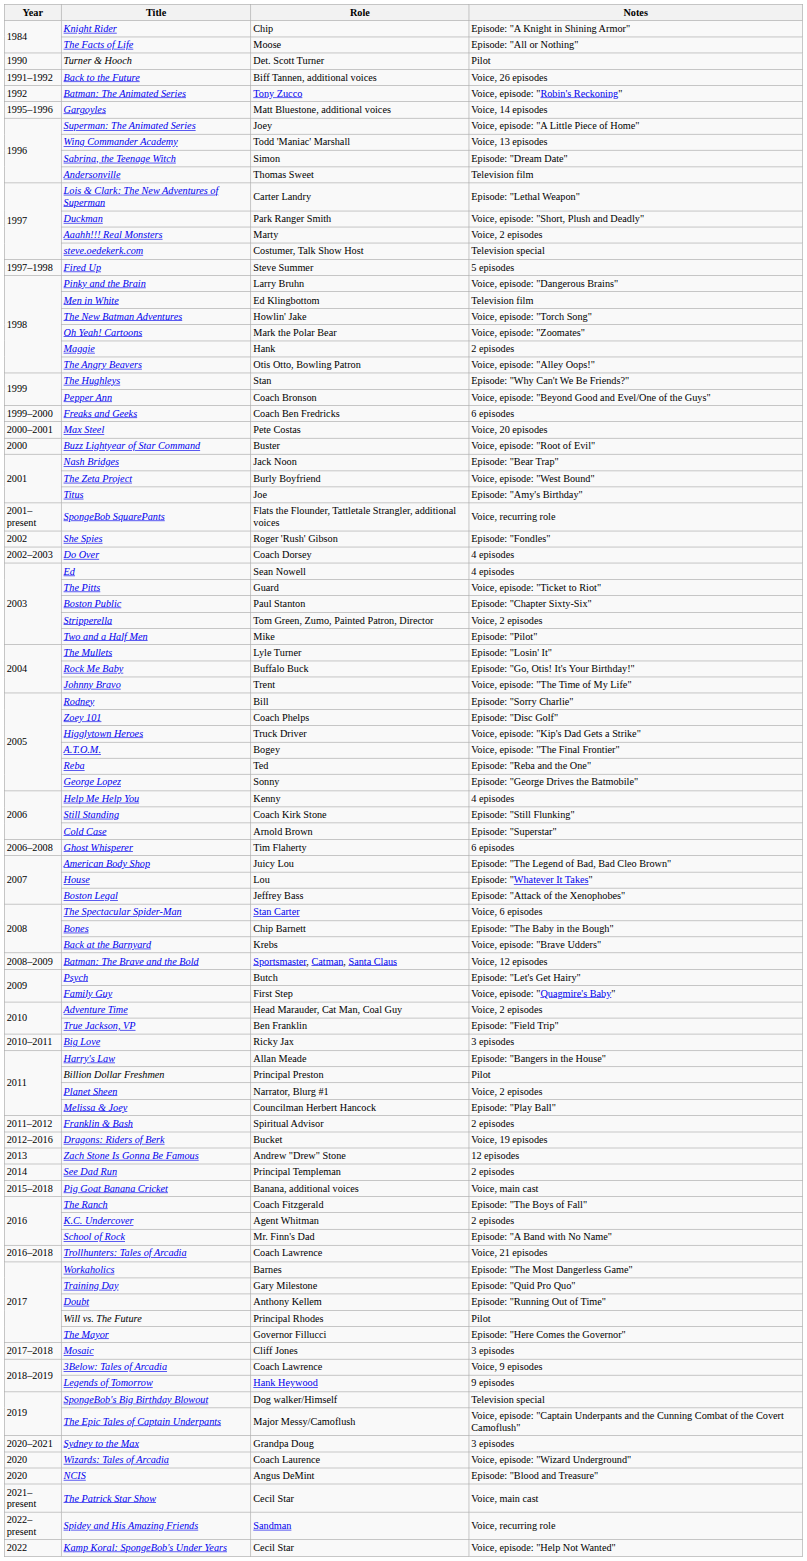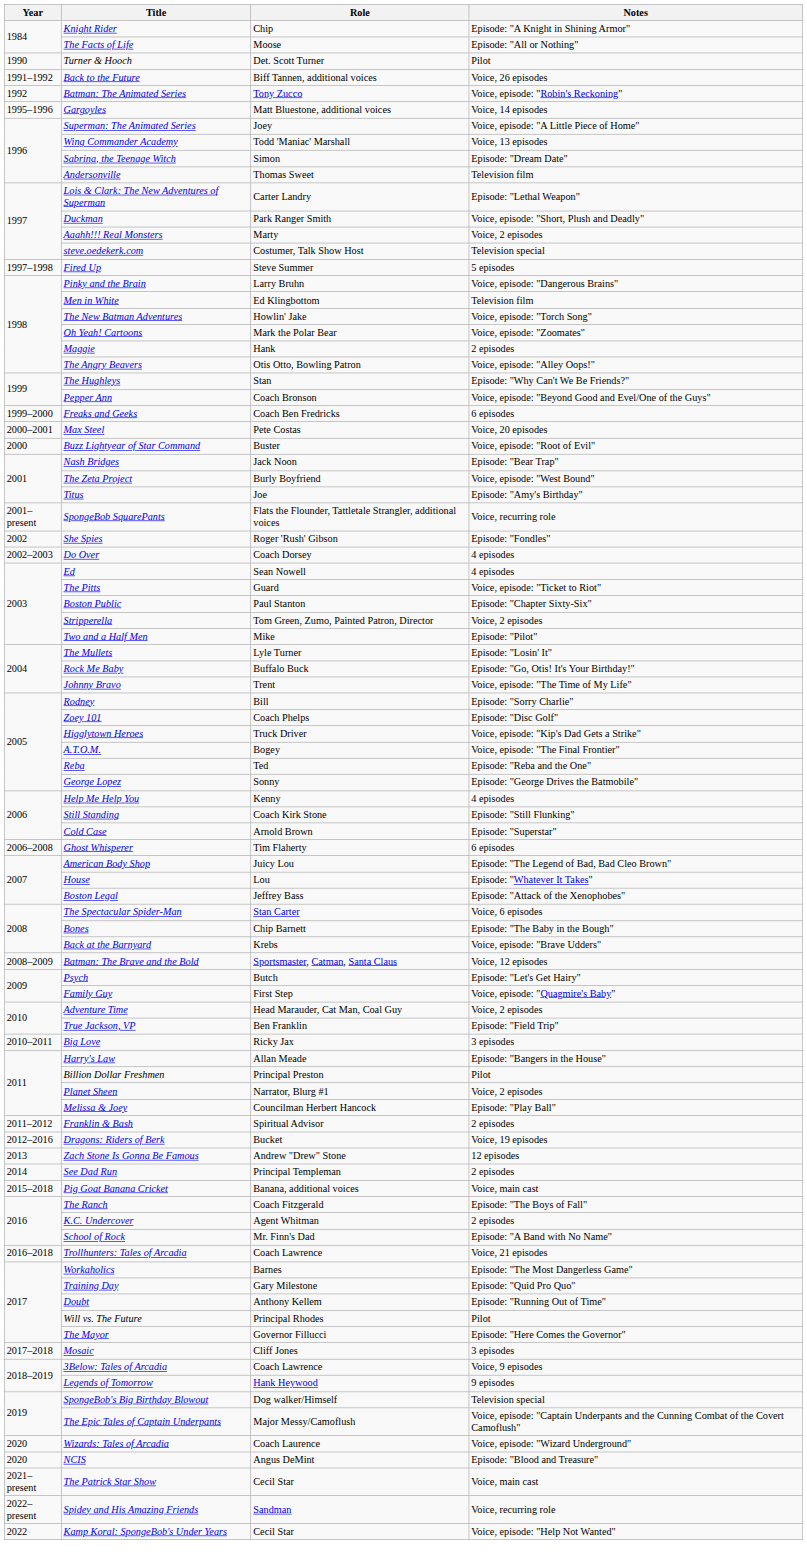- row: 2020–2021 | Sydney to the Max | Grandpa Doug | 3 episodes
